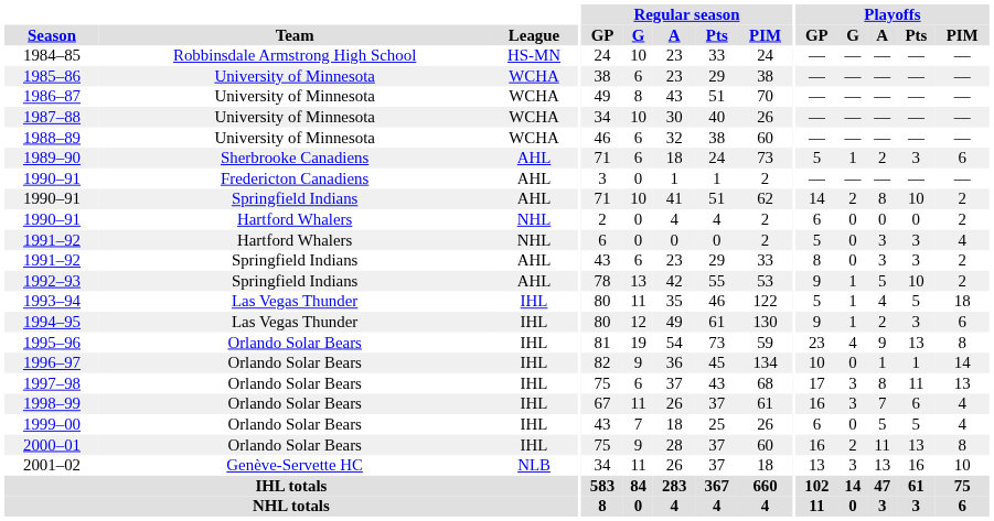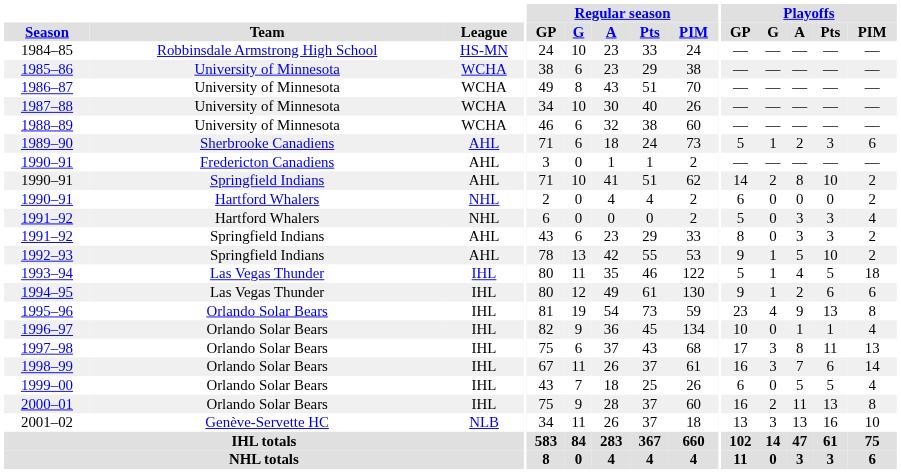1994–95 | Playoffs / Pts: 3 -> 6
1996–97 | Playoffs / PIM: 14 -> 4
1998–99 | Playoffs / PIM: 4 -> 14
